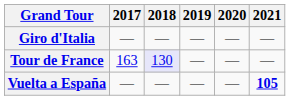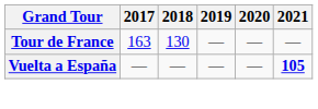- row: Giro d'Italia | — | — | — | — | —
Tour de France | 2018: lavender background -> no background
